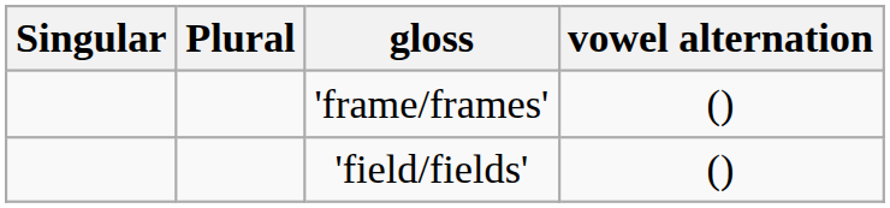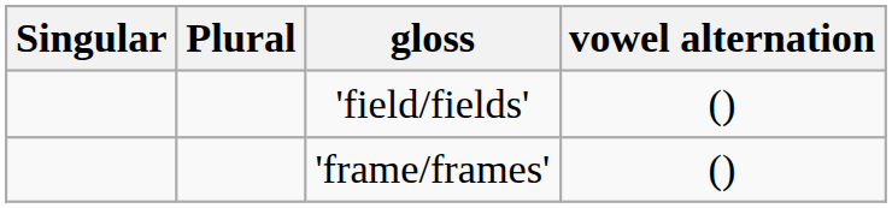rows swapped: 'field/fields' <-> 'frame/frames'
